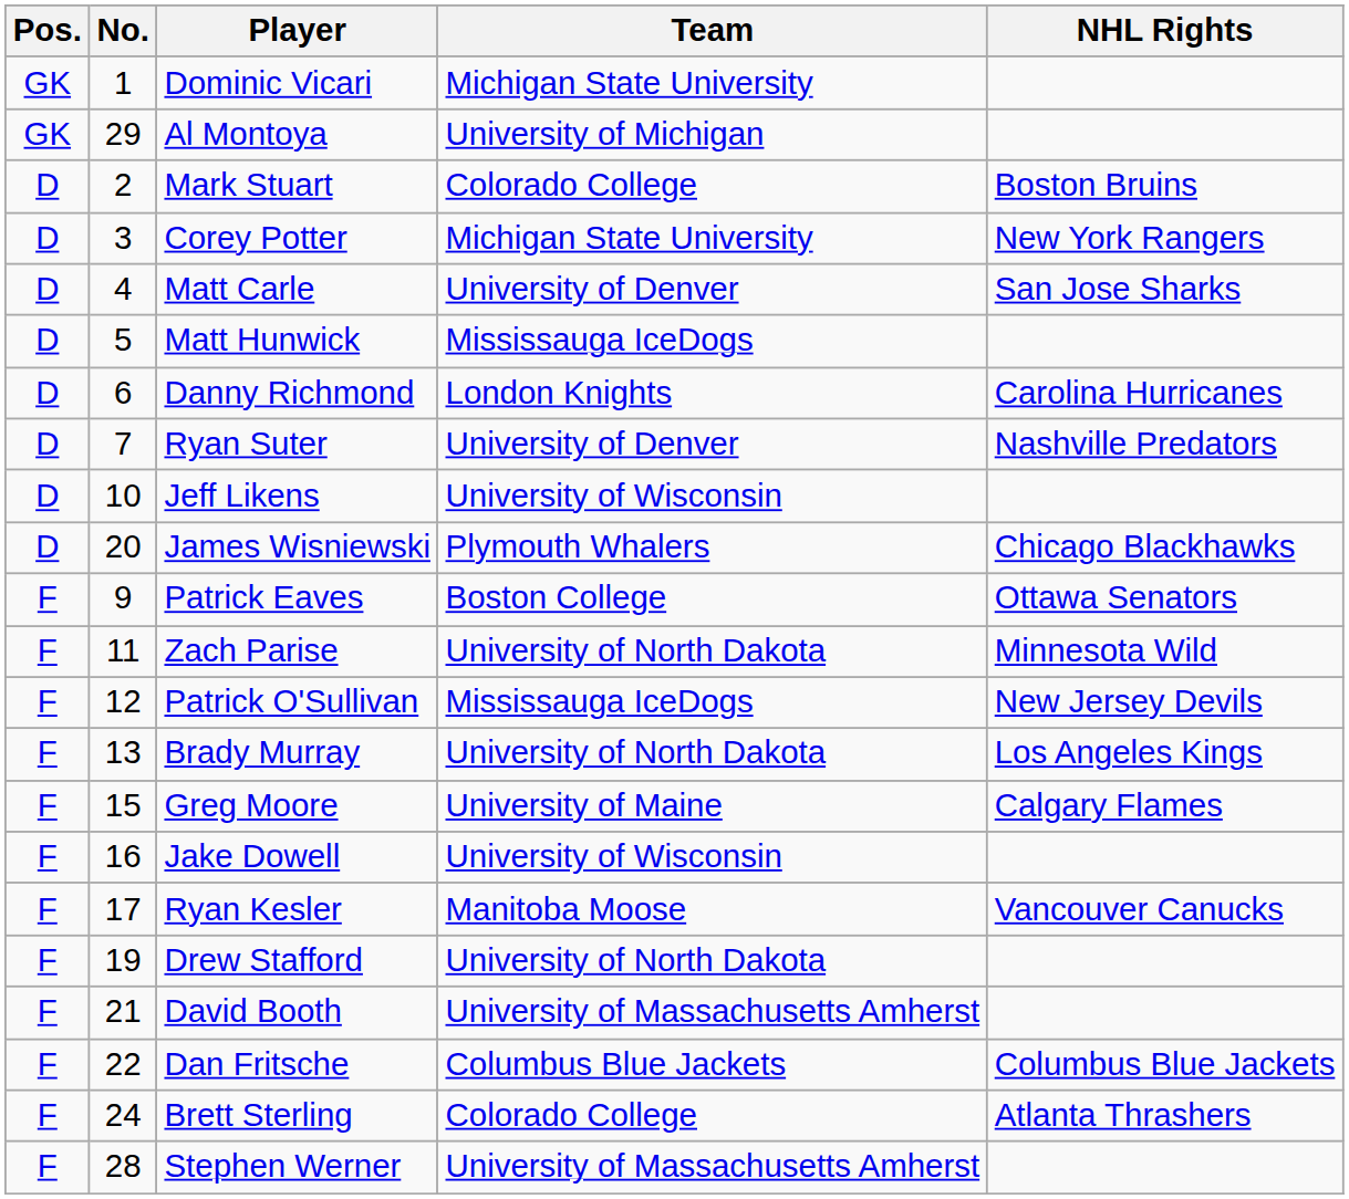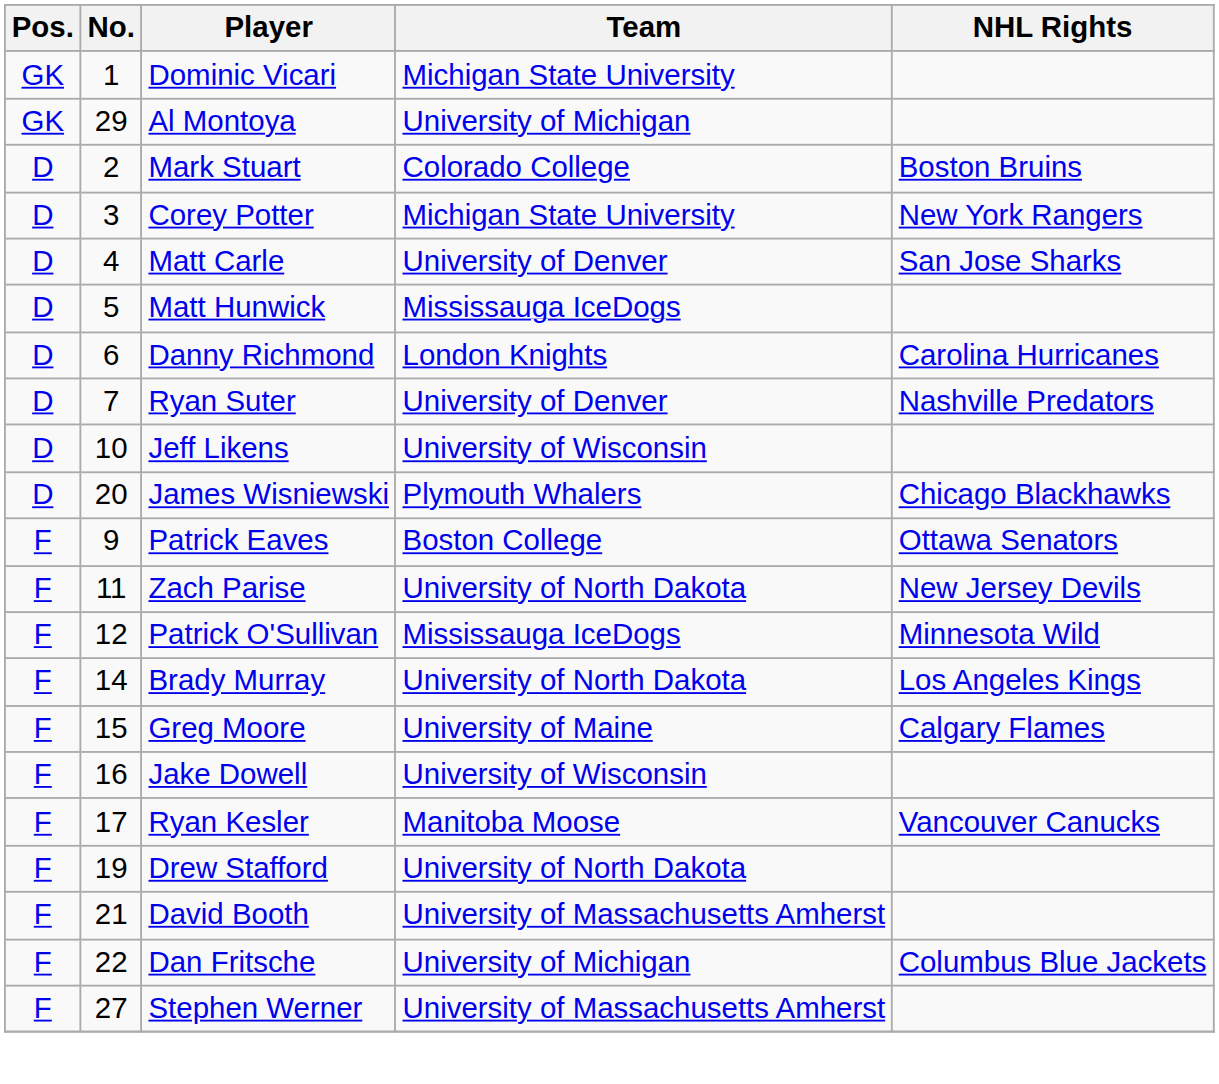Zach Parise | NHL Rights: Minnesota Wild -> New Jersey Devils
Patrick O'Sullivan | NHL Rights: New Jersey Devils -> Minnesota Wild
Brady Murray | No.: 13 -> 14
Dan Fritsche | Team: Columbus Blue Jackets -> University of Michigan
- row: F | 24 | Brett Sterling | Colorado College | Atlanta Thrashers
Stephen Werner | No.: 28 -> 27
